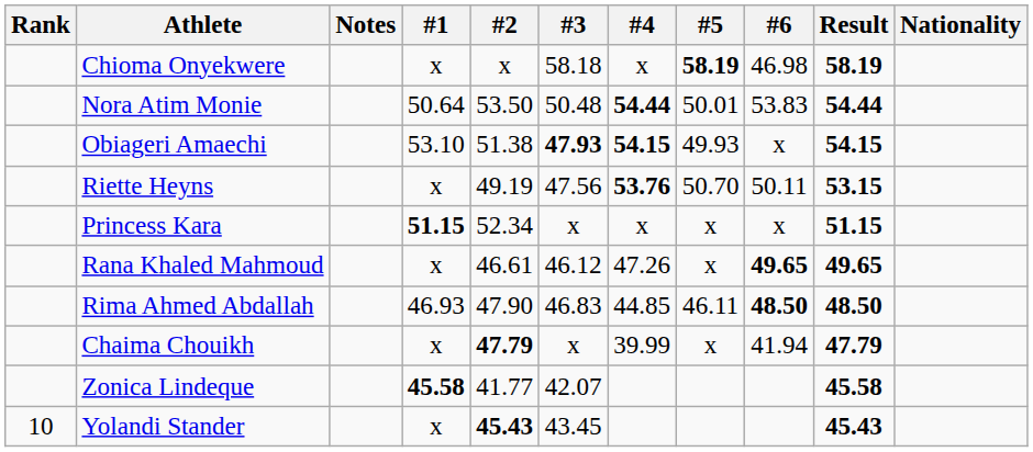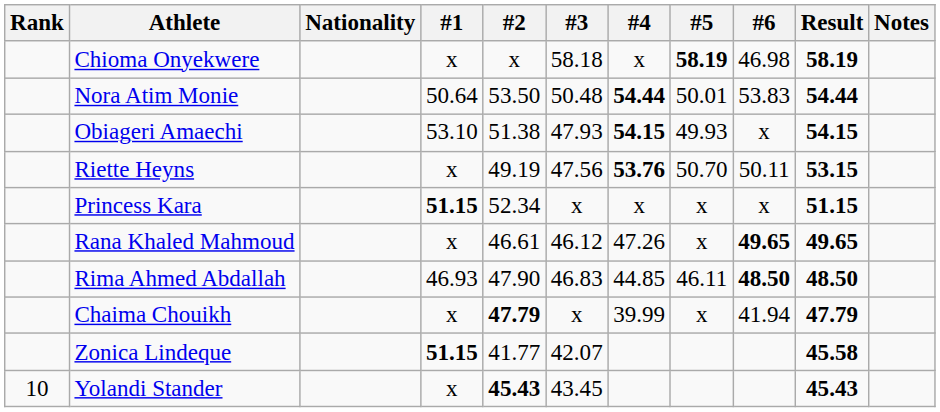columns swapped: Nationality <-> Notes
Obiageri Amaechi | #3: bold -> normal
Zonica Lindeque | #1: 45.58 -> 51.15
